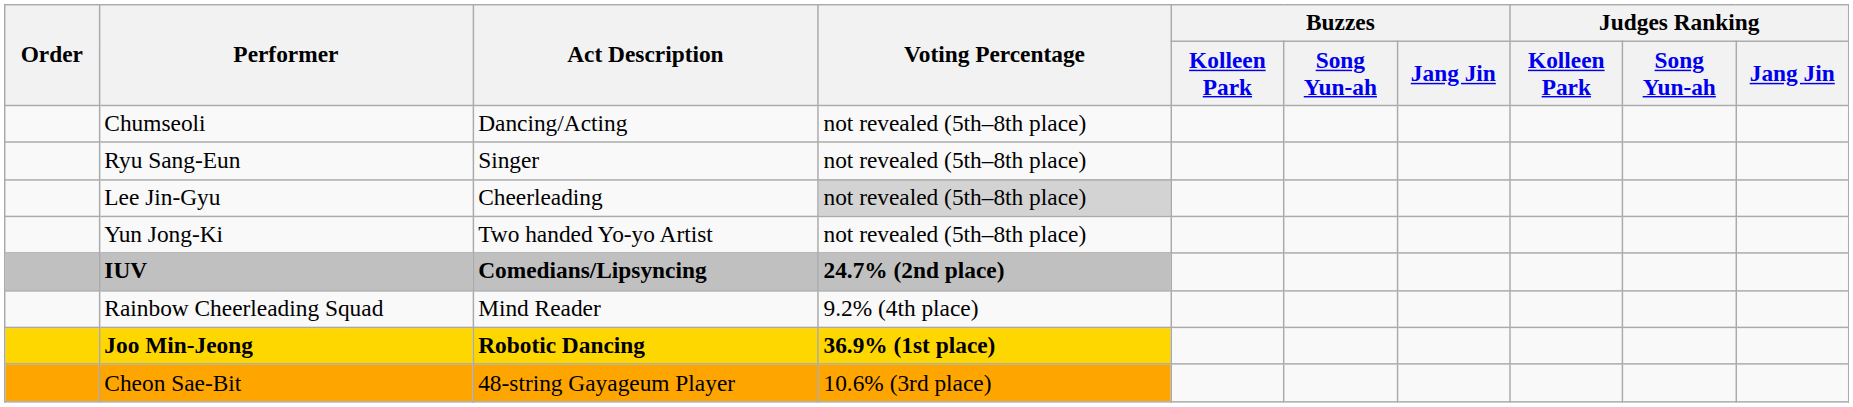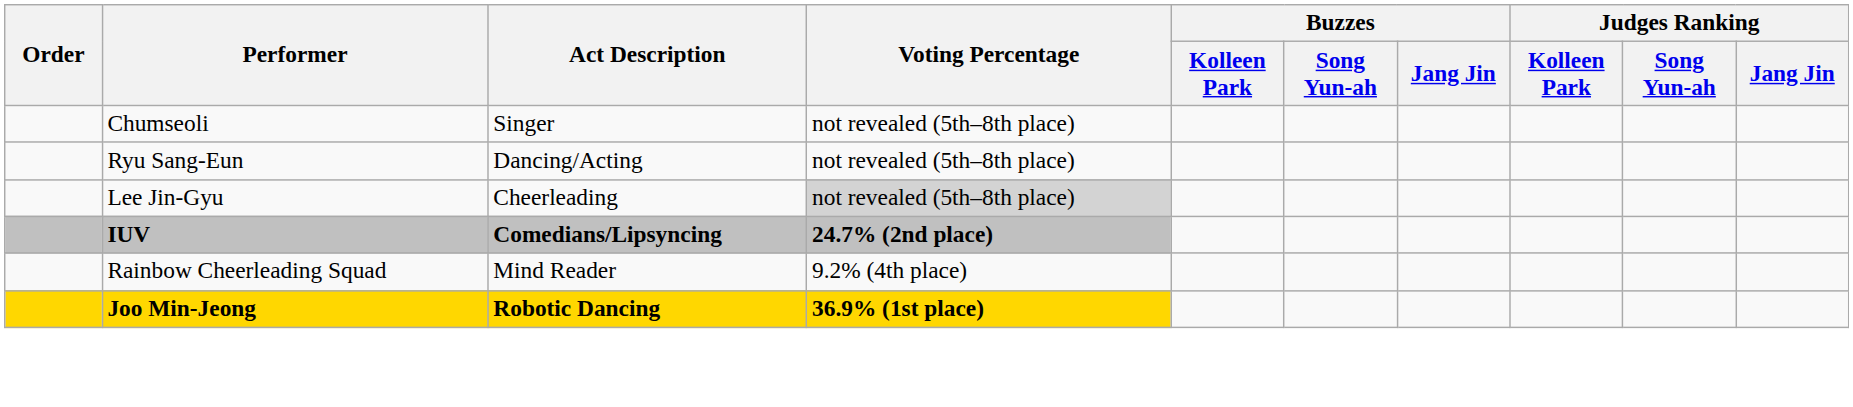Chumseoli | Act Description: Dancing/Acting -> Singer
Ryu Sang-Eun | Act Description: Singer -> Dancing/Acting
- row: Yun Jong-Ki | Two handed Yo-yo Artist | not revealed (5th–8th place)
- row: Cheon Sae-Bit | 48-string Gayageum Player | 10.6% (3rd place)
